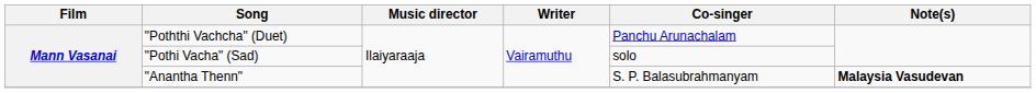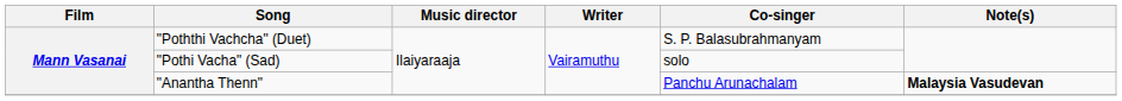"Poththi Vachcha" (Duet) | Co-singer: Panchu Arunachalam -> S. P. Balasubrahmanyam
"Anantha Thenn" | Co-singer: S. P. Balasubrahmanyam -> Panchu Arunachalam
